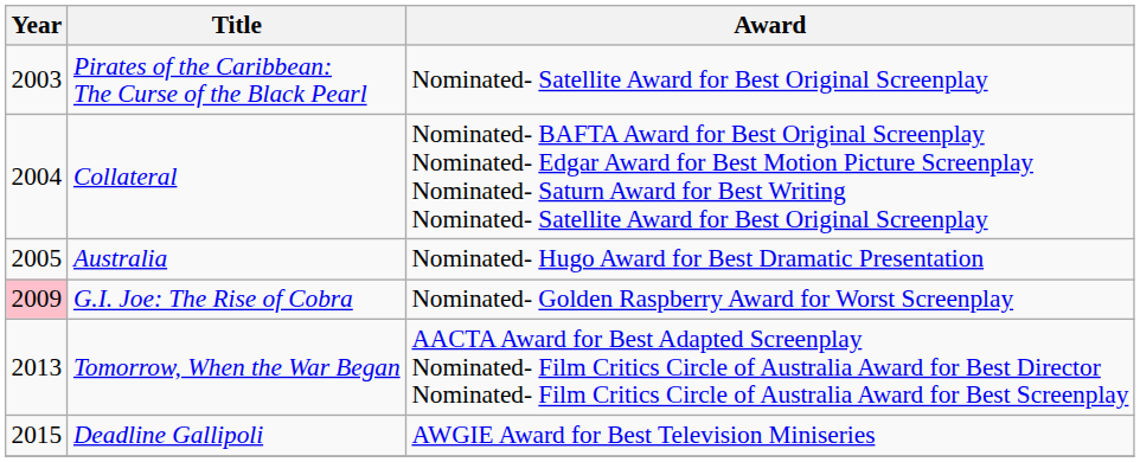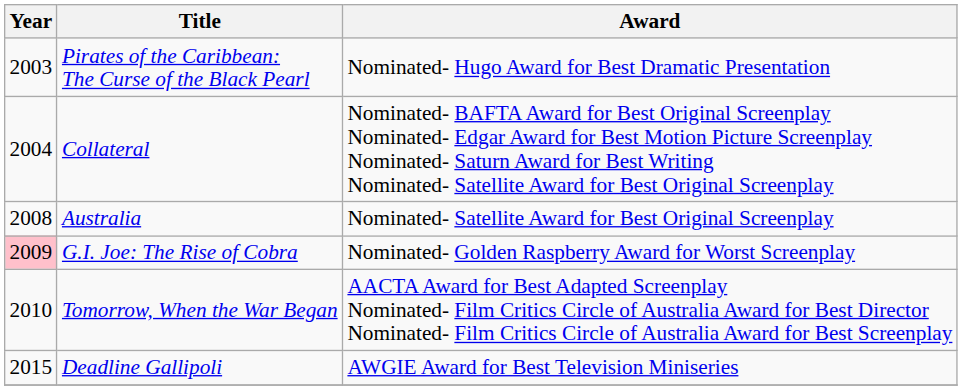Pirates of the Caribbean: The Curse of the Black Pearl | Award: Nominated- Satellite Award for Best Original Screenplay -> Nominated- Hugo Award for Best Dramatic Presentation
Australia | Year: 2005 -> 2008
Australia | Award: Nominated- Hugo Award for Best Dramatic Presentation -> Nominated- Satellite Award for Best Original Screenplay
Tomorrow, When the War Began | Year: 2013 -> 2010
